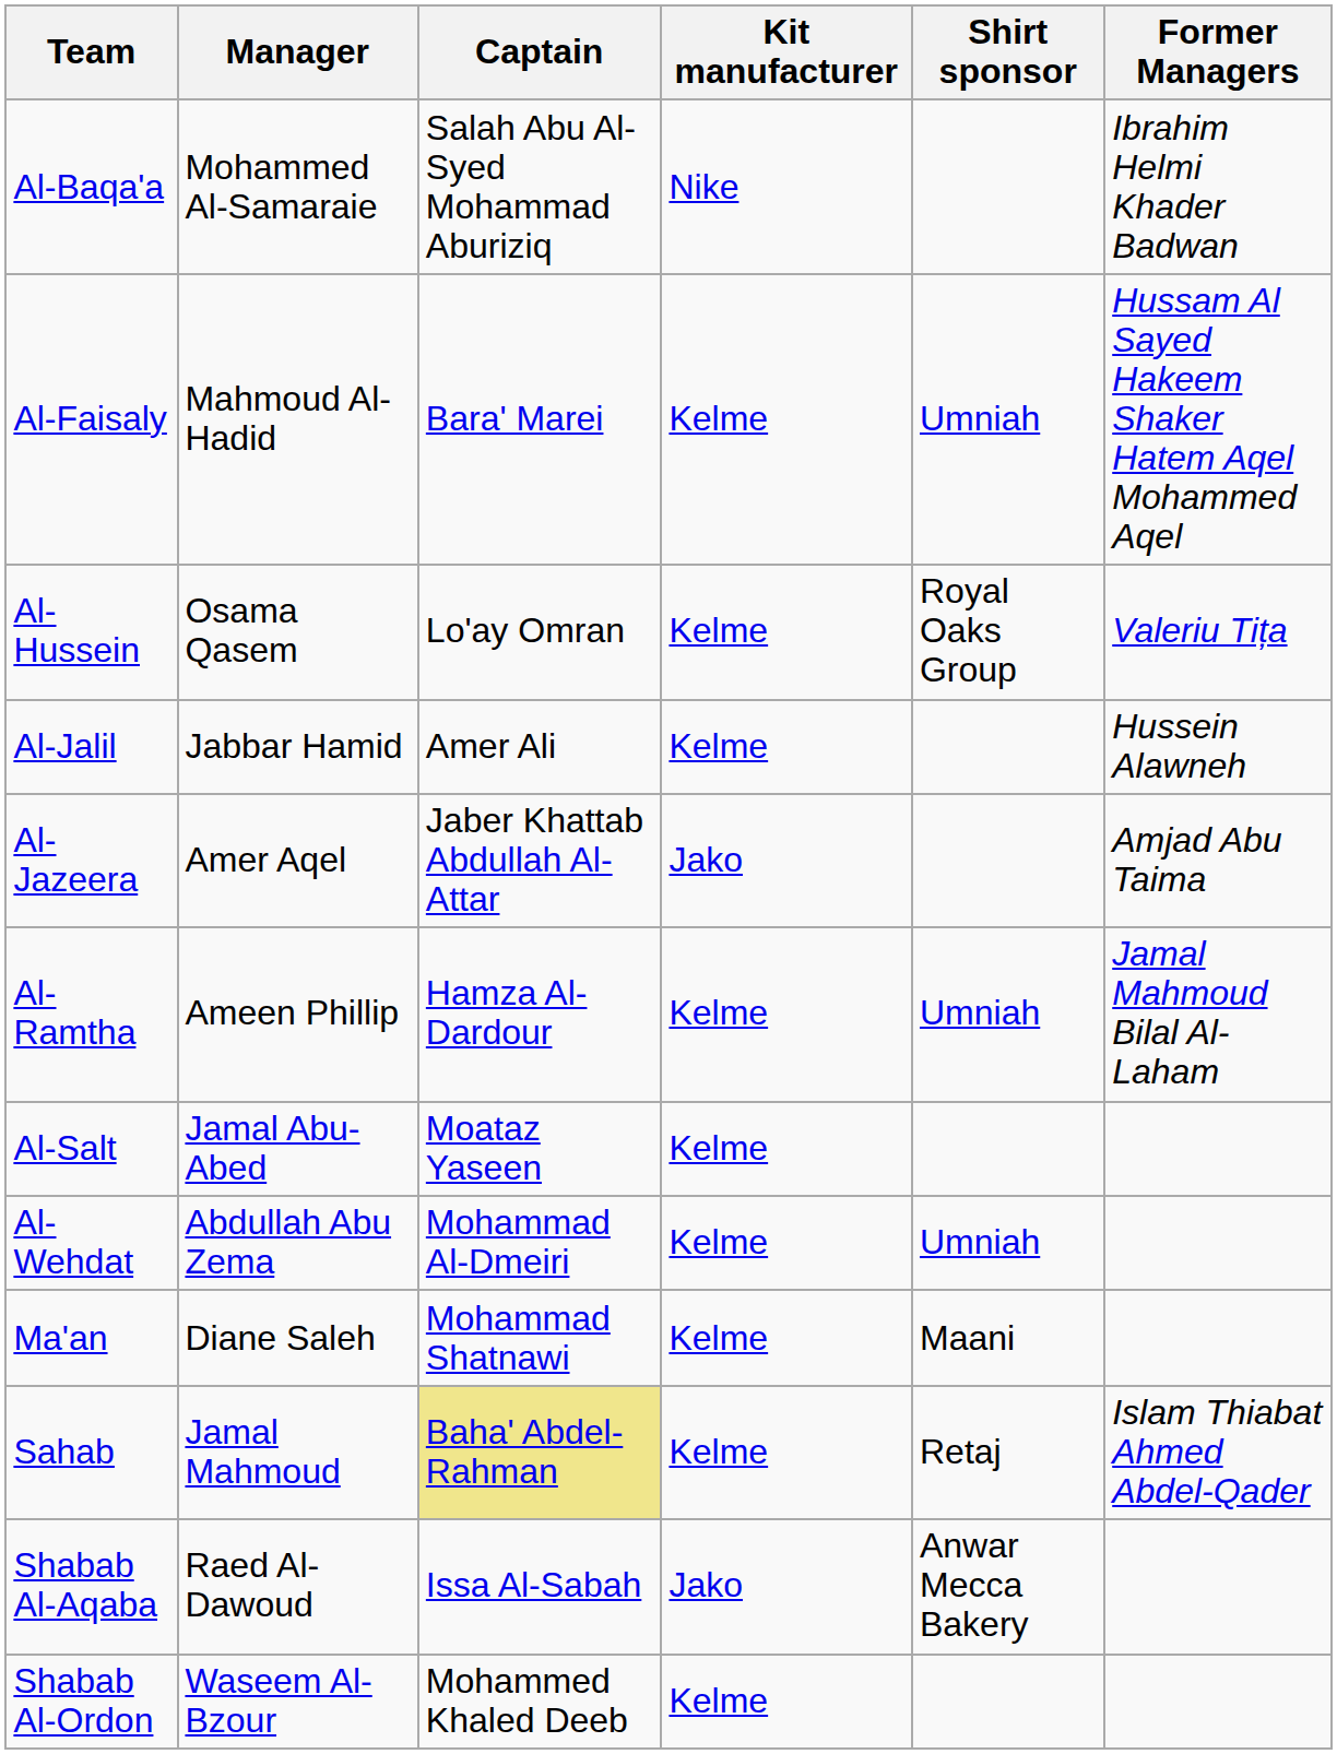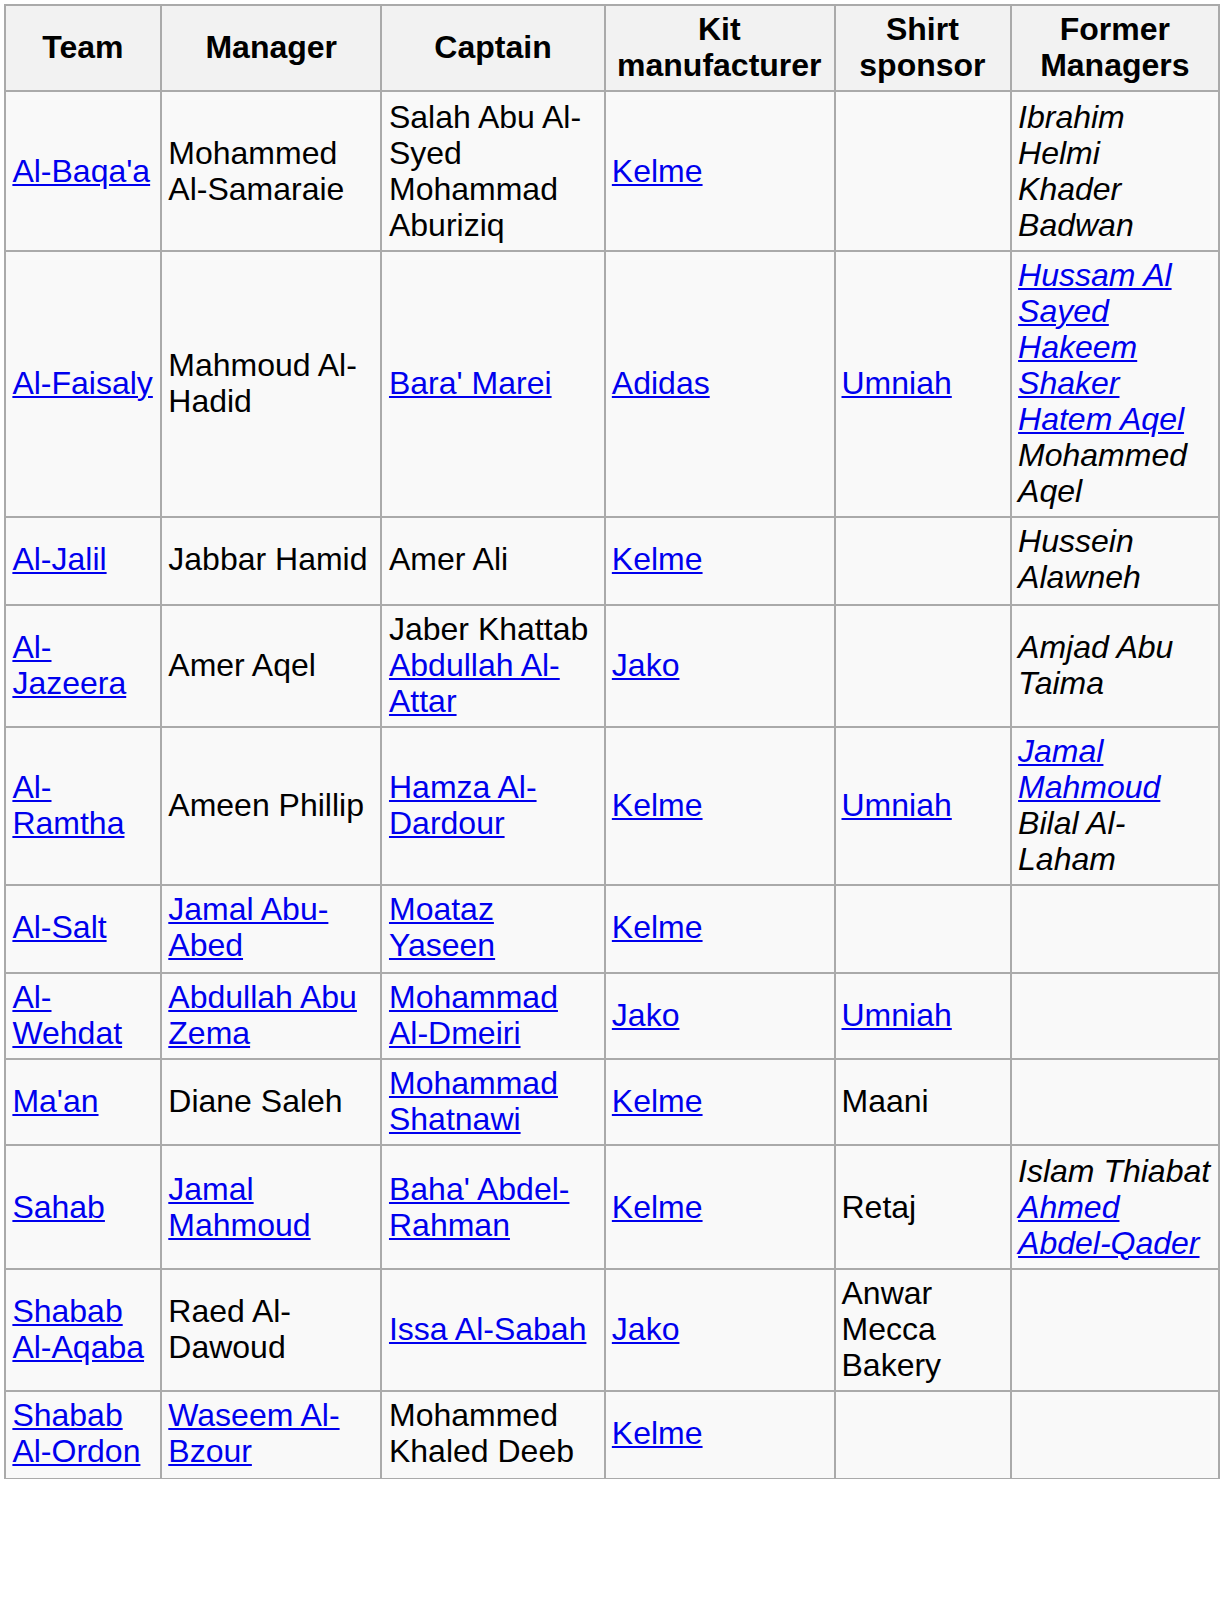Al-Baqa'a | Kit manufacturer: Nike -> Kelme
Al-Faisaly | Kit manufacturer: Kelme -> Adidas
- row: Al-Hussein | Osama Qasem | Lo'ay Omran | Kelme | Royal Oaks Group | Valeriu Tița
Al-Wehdat | Kit manufacturer: Kelme -> Jako
Sahab | Captain: khaki background -> no background
